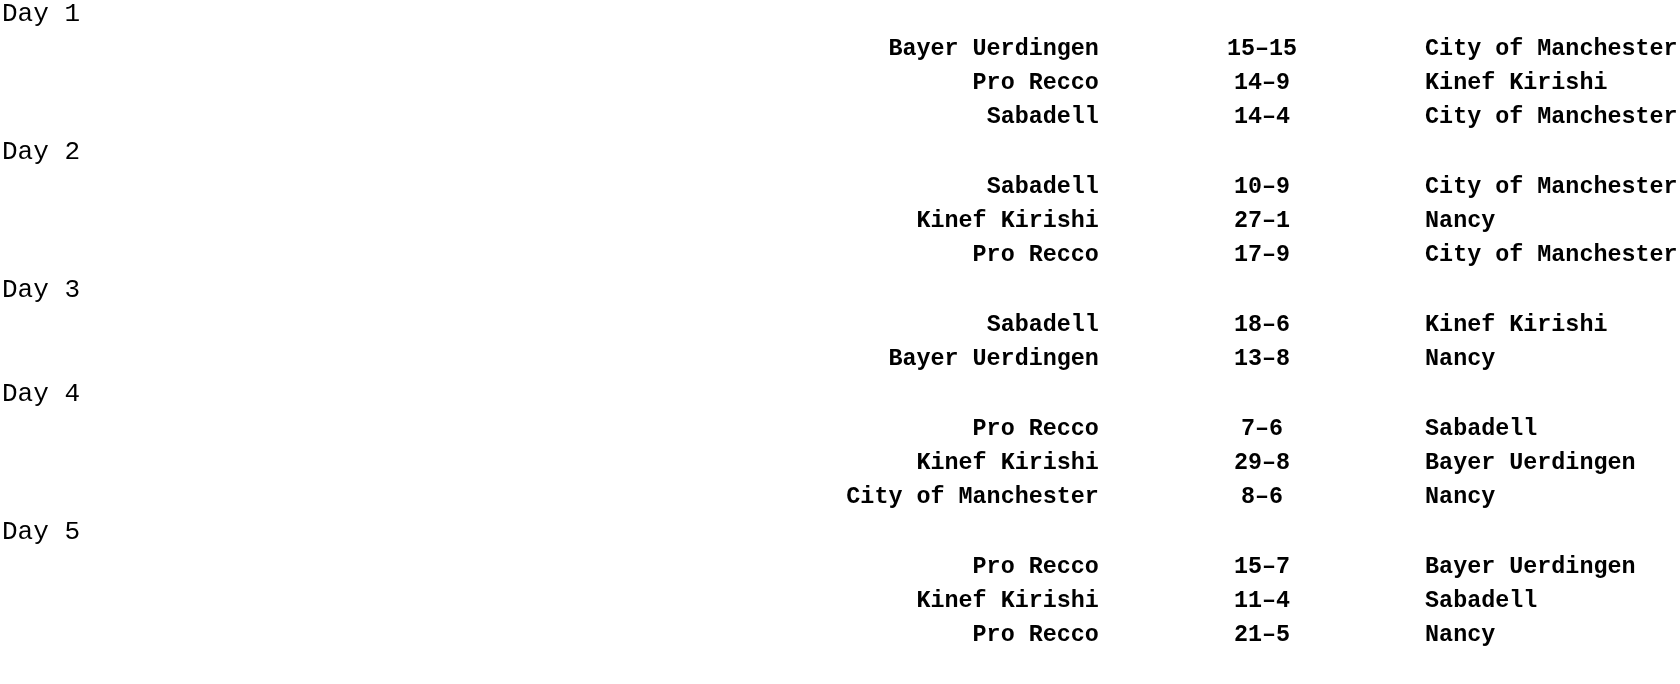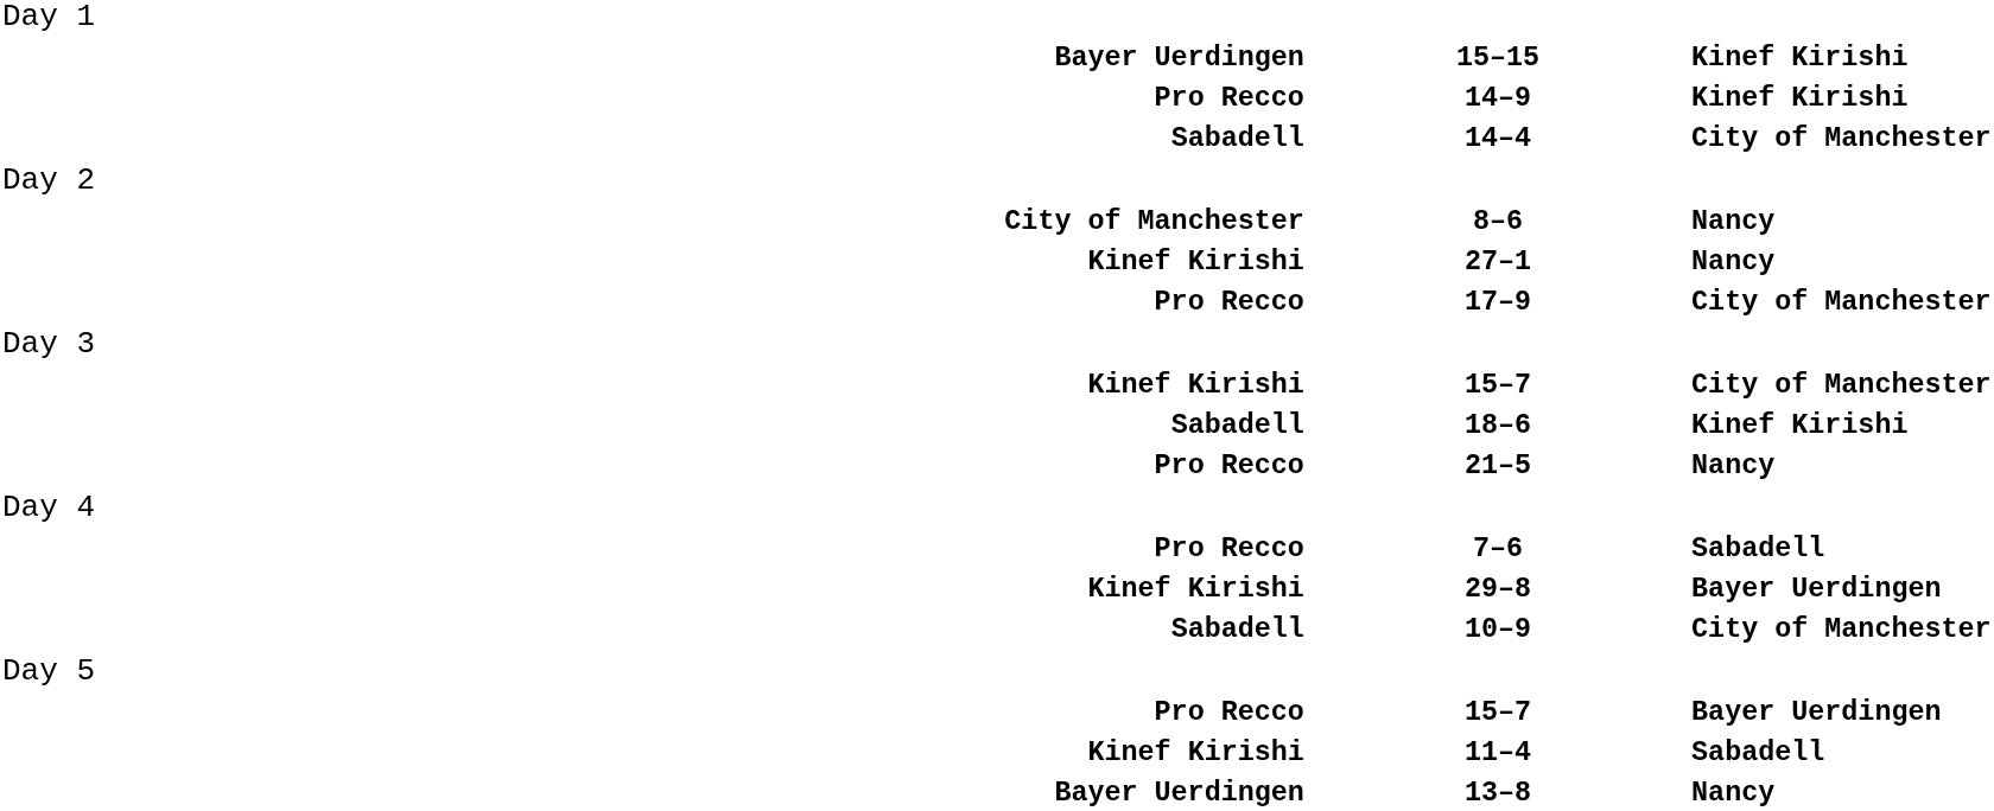15–15 | column 3: City of Manchester -> Kinef Kirishi
rows swapped: 10–9 <-> 8–6
+ row: Kinef Kirishi | 15–7 | City of Manchester
rows swapped: 21–5 <-> 13–8
